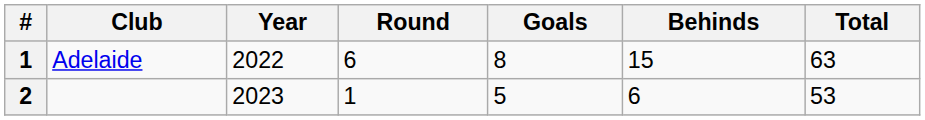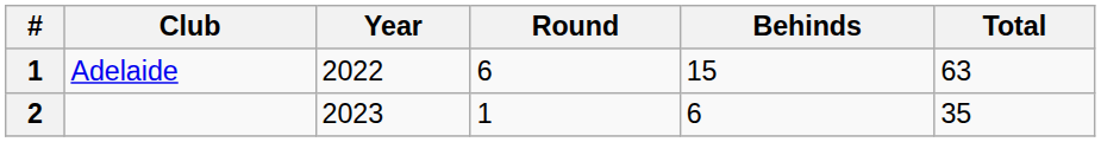- column: Goals | 8 | 5
2 | Total: 53 -> 35
